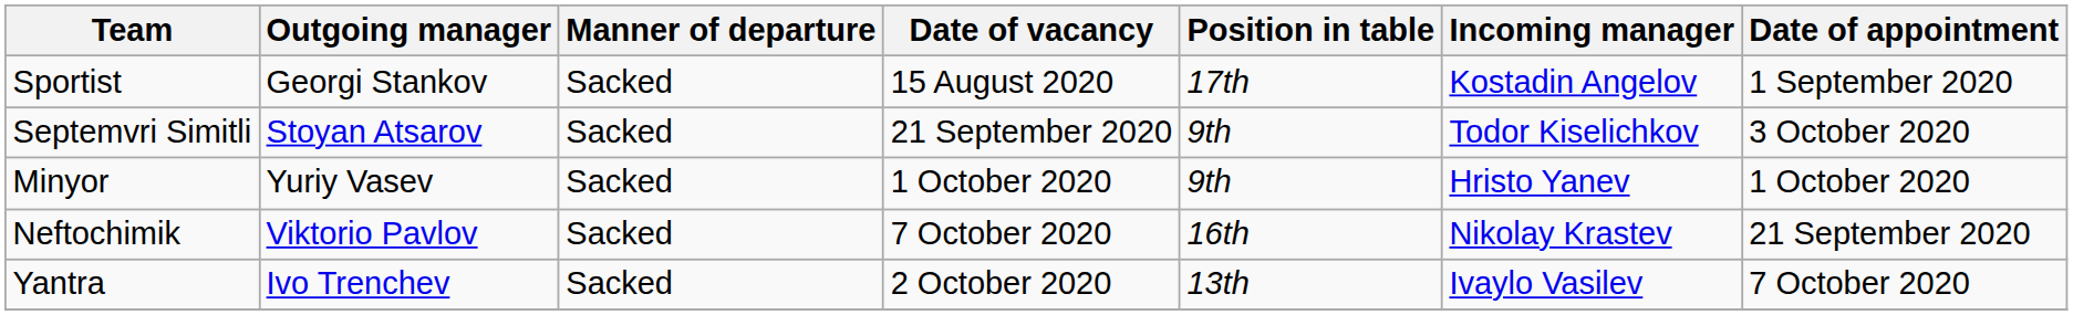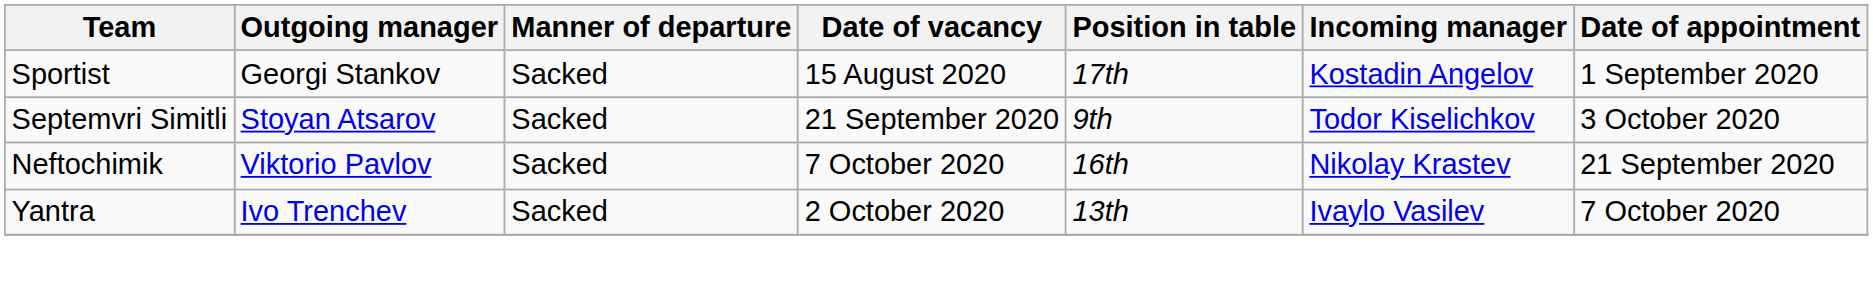- row: Minyor | Yuriy Vasev | Sacked | 1 October 2020 | 9th | Hristo Yanev | 1 October 2020
